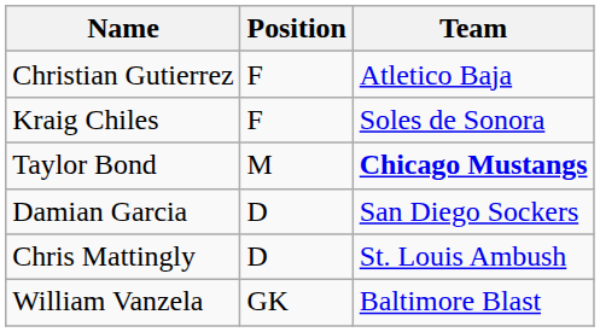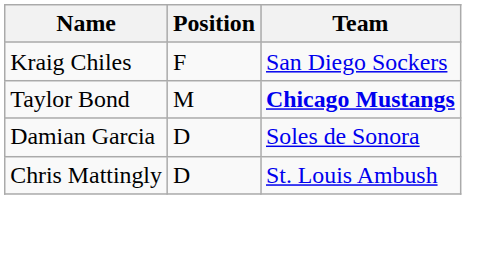- row: Christian Gutierrez | F | Atletico Baja
Kraig Chiles | Team: Soles de Sonora -> San Diego Sockers
Damian Garcia | Team: San Diego Sockers -> Soles de Sonora
- row: William Vanzela | GK | Baltimore Blast
